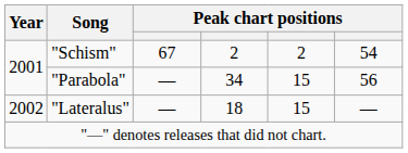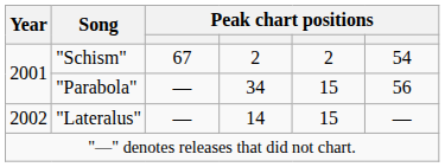"Lateralus" | column 4: 18 -> 14
